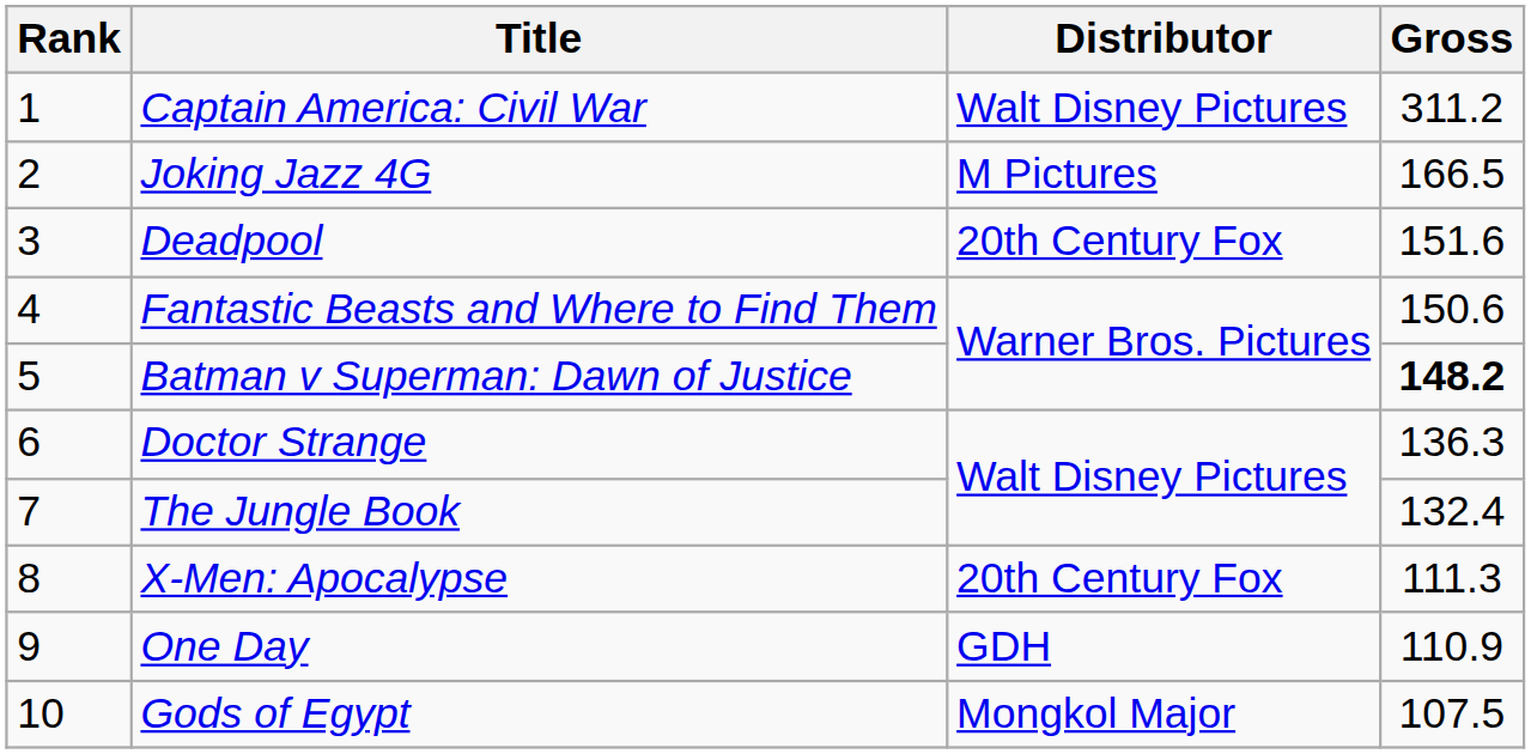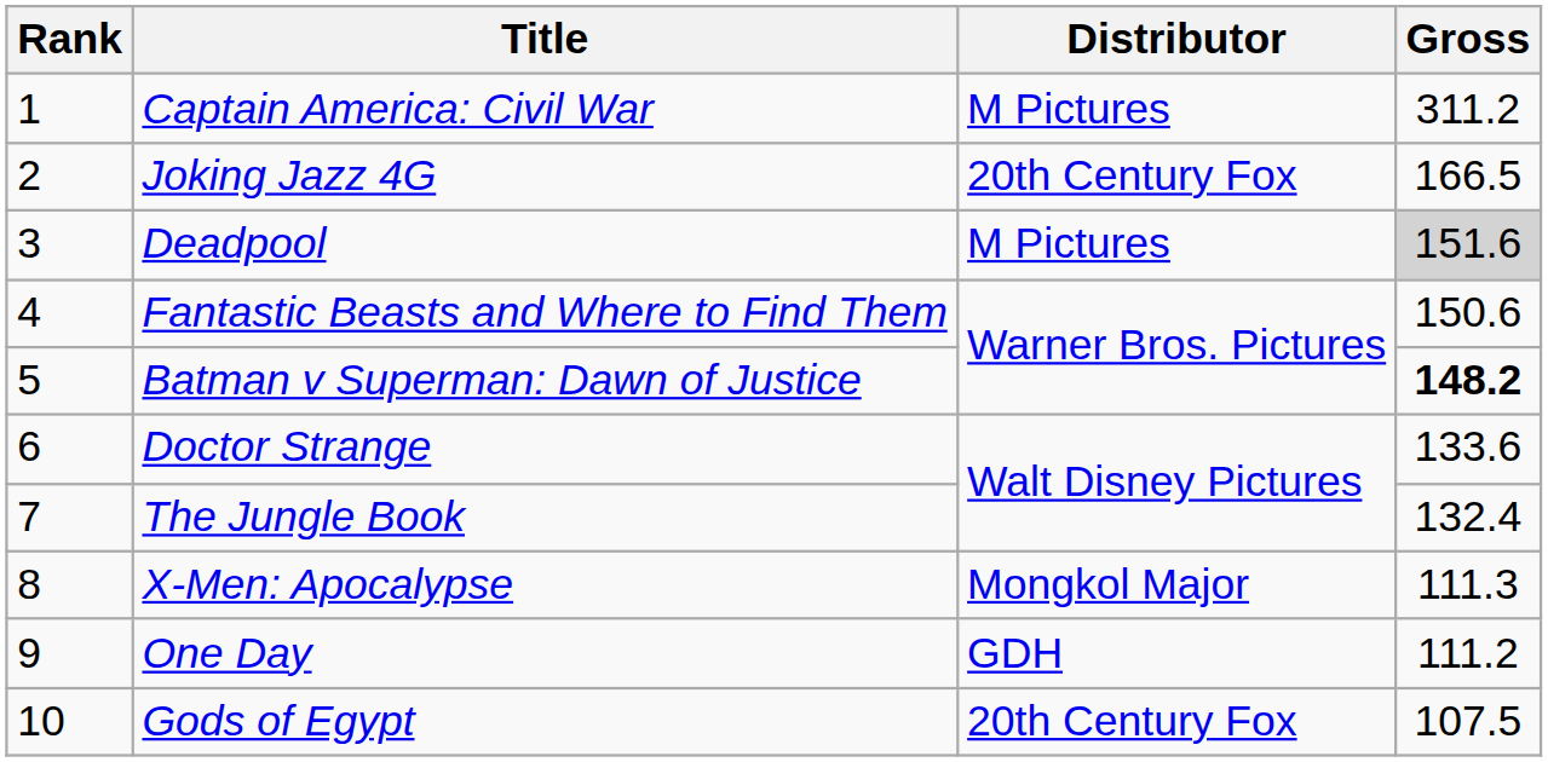Captain America: Civil War | Distributor: Walt Disney Pictures -> M Pictures
Joking Jazz 4G | Distributor: M Pictures -> 20th Century Fox
Deadpool | Distributor: 20th Century Fox -> M Pictures
Deadpool | Gross: no background -> lightgrey background
Doctor Strange | Gross: 136.3 -> 133.6
X-Men: Apocalypse | Distributor: 20th Century Fox -> Mongkol Major
One Day | Gross: 110.9 -> 111.2
Gods of Egypt | Distributor: Mongkol Major -> 20th Century Fox
